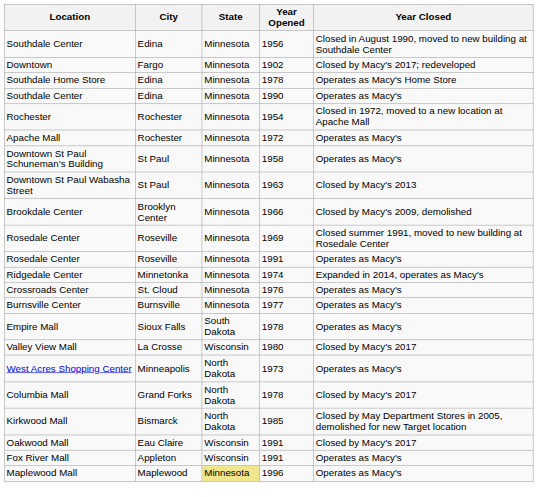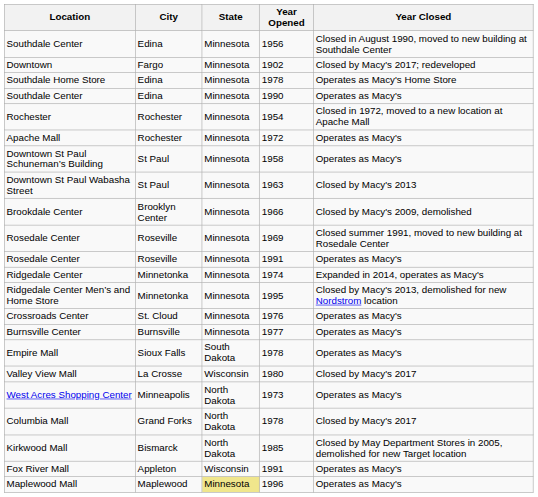+ row: Ridgedale Center Men’s and Home Store | Minnetonka | Minnesota | 1995 | Closed by Macy's 2013, demolished for new Nordstrom location
- row: Oakwood Mall | Eau Claire | Wisconsin | 1991 | Closed by Macy's 2017
